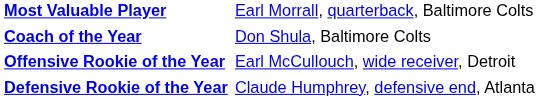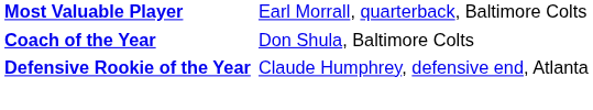- row: Offensive Rookie of the Year | Earl McCullouch, wide receiver, Detroit
